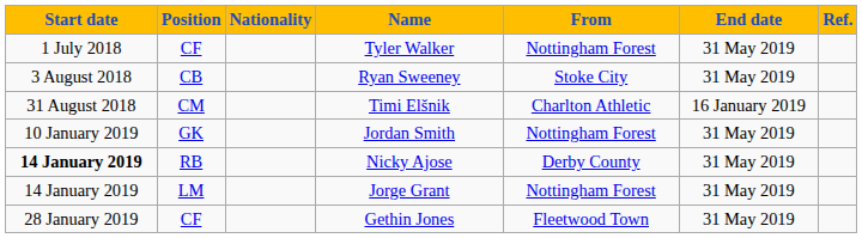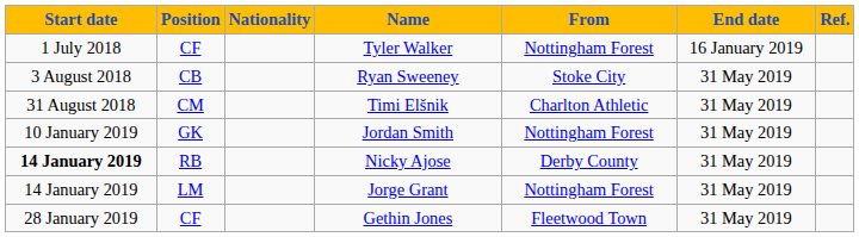Tyler Walker | End date: 31 May 2019 -> 16 January 2019
Timi Elšnik | End date: 16 January 2019 -> 31 May 2019
